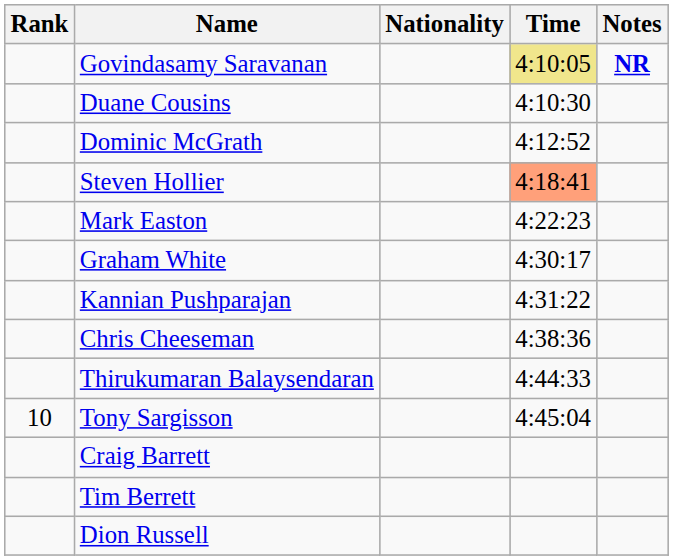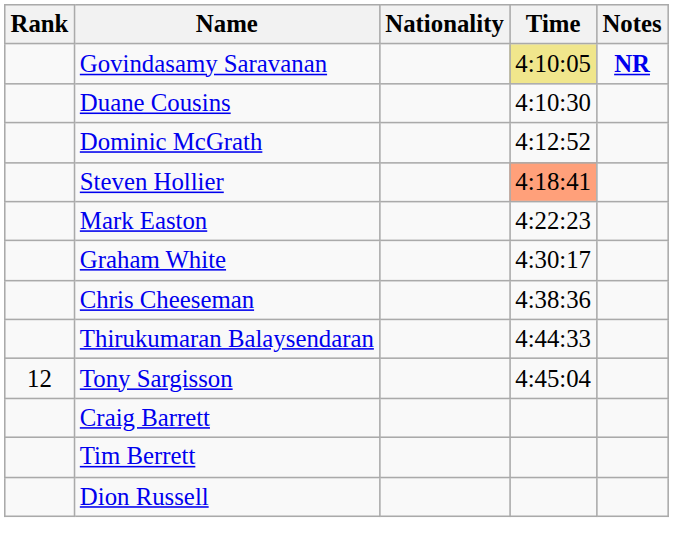- row: Kannian Pushparajan | 4:31:22
Tony Sargisson | Rank: 10 -> 12
